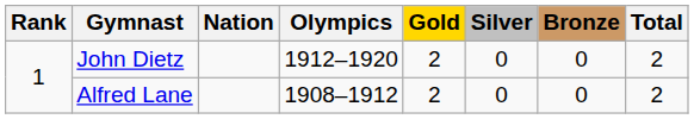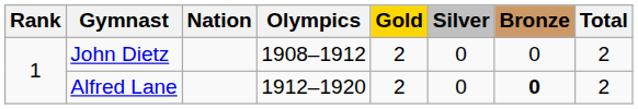John Dietz | Olympics: 1912–1920 -> 1908–1912
Alfred Lane | Olympics: 1908–1912 -> 1912–1920
Alfred Lane | Bronze: normal -> bold
